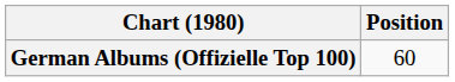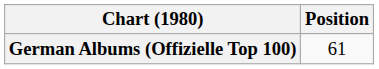German Albums (Offizielle Top 100) | Position: 60 -> 61
